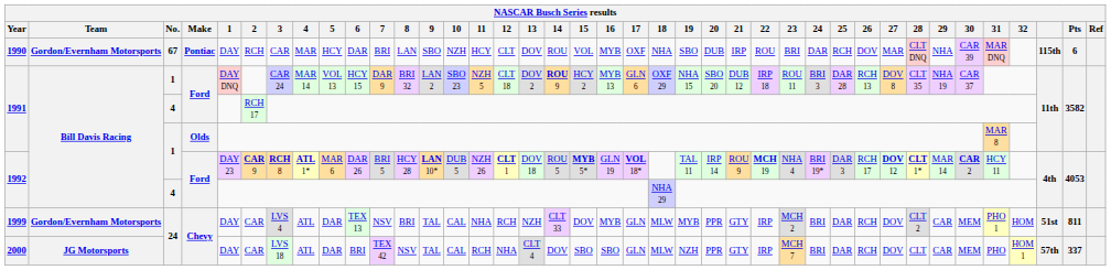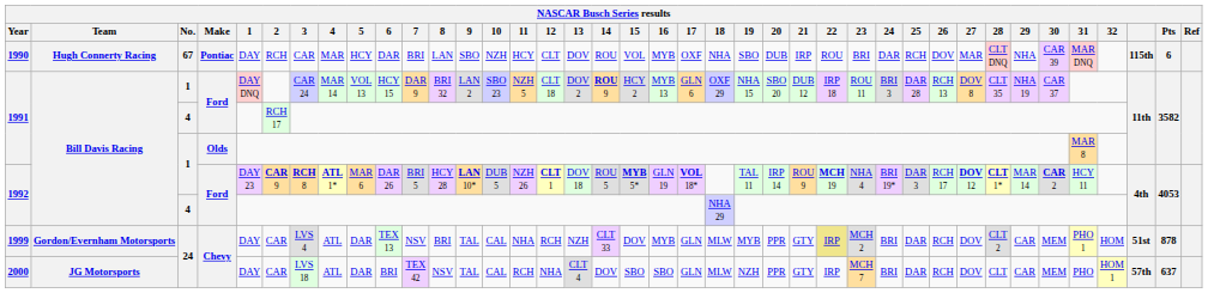1990 | Team: Gordon/Evernham Motorsports -> Hugh Connerty Racing
1999 | 22: no background -> khaki background
1999 | Pts: 811 -> 878
2000 | Pts: 337 -> 637
